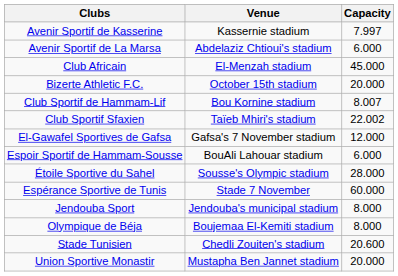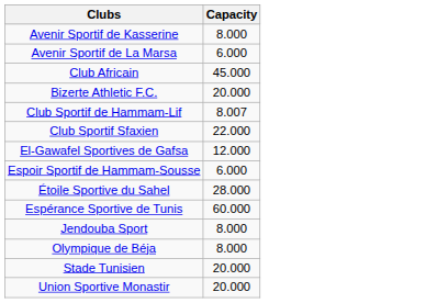- column: Venue | Kassernie stadium | Abdelaziz Chtioui's stadium | El-Menzah stadium | October 15th stadium | Bou Kornine stadium | Taïeb Mhiri's stadium | Gafsa's 7 November stadium | BouAli Lahouar stadium | Sousse's Olympic stadium | Stade 7 November | Jendouba's municipal stadium | Boujemaa El-Kemiti stadium | Chedli Zouiten's stadium | Mustapha Ben Jannet stadium
Avenir Sportif de Kasserine | Capacity: 7.997 -> 8.000
Club Sportif Sfaxien | Capacity: 22.002 -> 22.000
Stade Tunisien | Capacity: 20.600 -> 20.000
